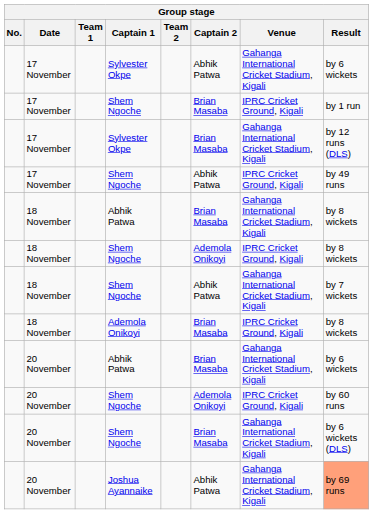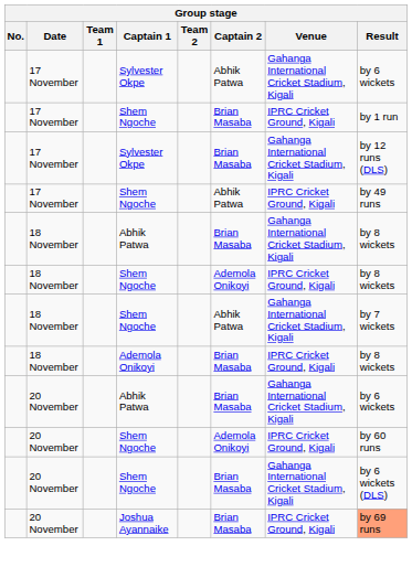Joshua Ayannaike | Captain 2: Abhik Patwa -> Brian Masaba
Joshua Ayannaike | Venue: Gahanga International Cricket Stadium, Kigali -> IPRC Cricket Ground, Kigali
